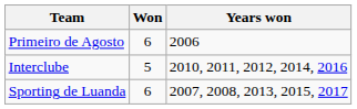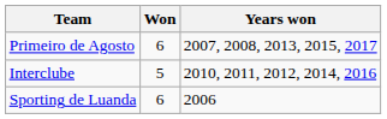Primeiro de Agosto | Years won: 2006 -> 2007, 2008, 2013, 2015, 2017
Sporting de Luanda | Years won: 2007, 2008, 2013, 2015, 2017 -> 2006
